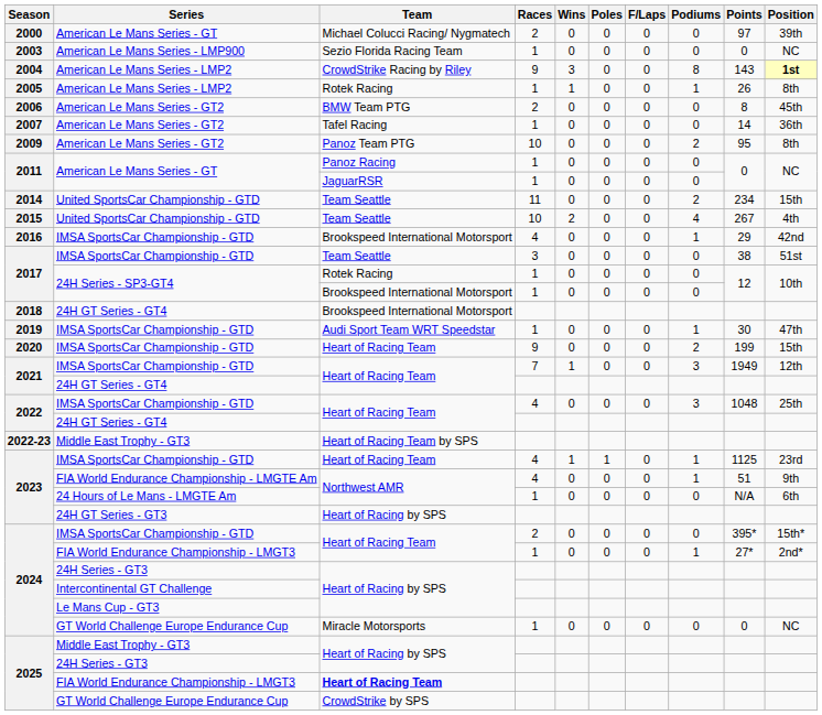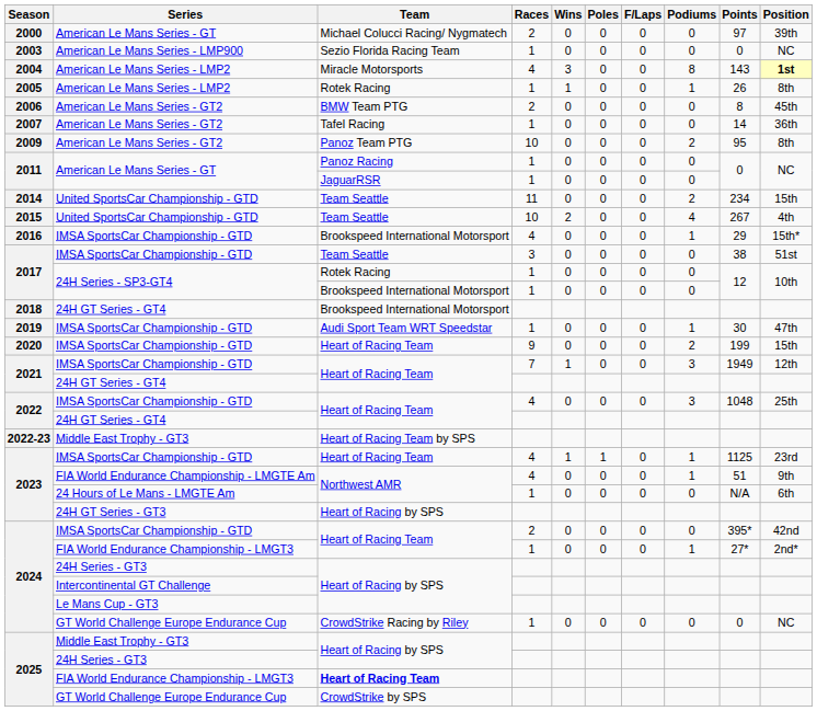2004 | Team: CrowdStrike Racing by Riley -> Miracle Motorsports
2004 | Races: 9 -> 4
2016 | Position: 42nd -> 15th*
2024 / IMSA SportsCar Championship - GTD | Position: 15th* -> 42nd
2024 / GT World Challenge Europe Endurance Cup | Team: Miracle Motorsports -> CrowdStrike Racing by Riley
